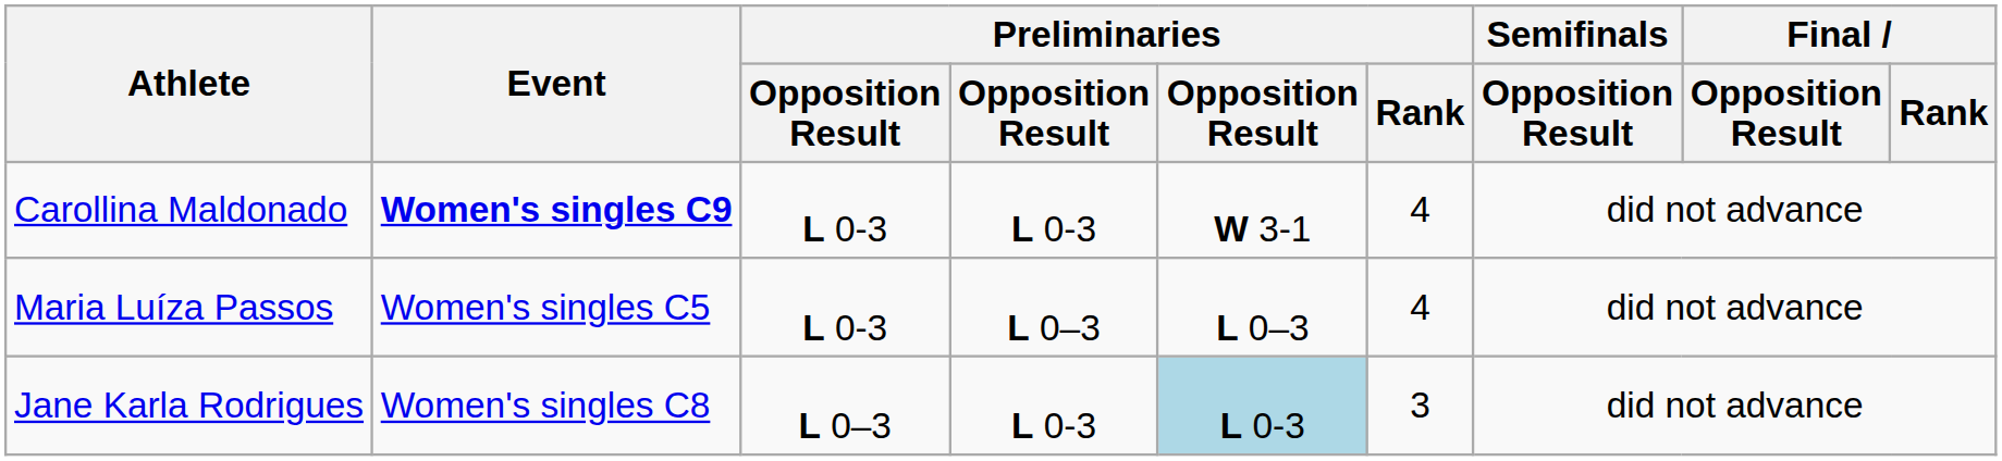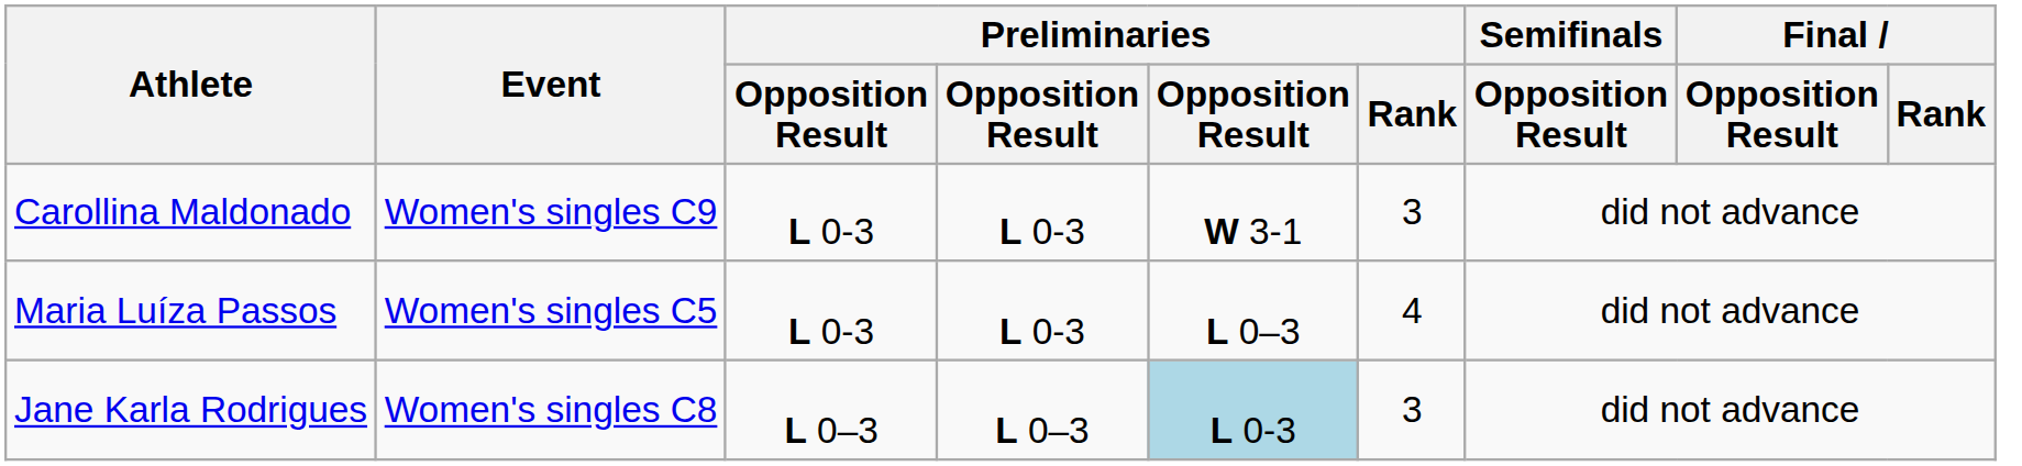Carollina Maldonado | Event: bold -> normal
Carollina Maldonado | Preliminaries / Rank: 4 -> 3
Maria Luíza Passos | column 4: L 0–3 -> L 0-3
Jane Karla Rodrigues | column 4: L 0-3 -> L 0–3
